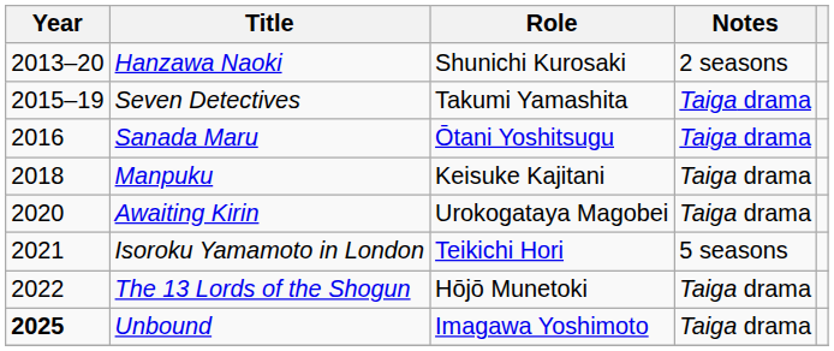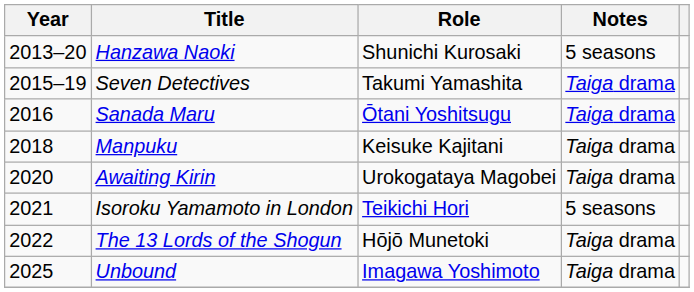Hanzawa Naoki | Notes: 2 seasons -> 5 seasons
Unbound | Year: bold -> normal
